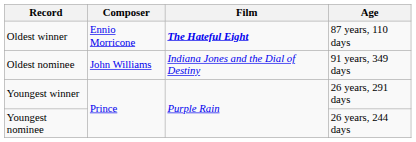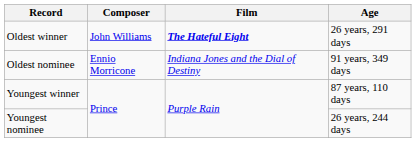Oldest winner | Composer: Ennio Morricone -> John Williams
Oldest winner | Age: 87 years, 110 days -> 26 years, 291 days
Oldest nominee | Composer: John Williams -> Ennio Morricone
Youngest winner | Age: 26 years, 291 days -> 87 years, 110 days
